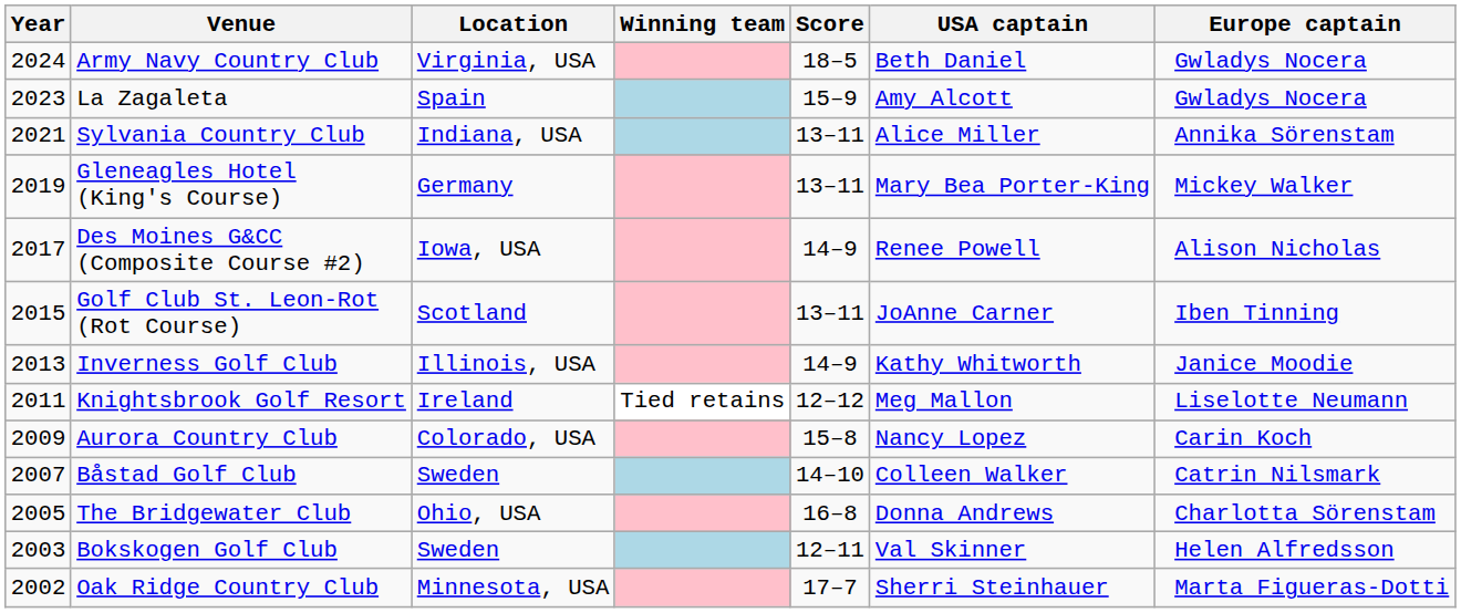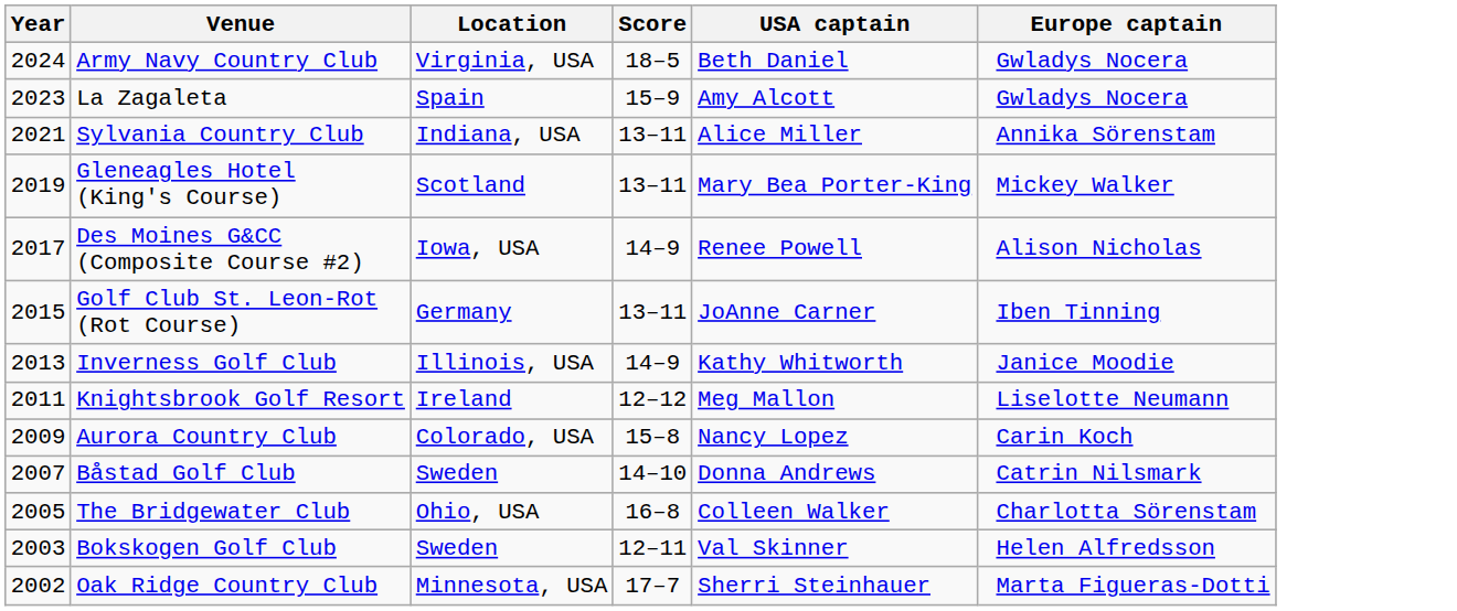- column: Winning team | Tied retains
Gleneagles Hotel (King's Course) | Location: Germany -> Scotland
Golf Club St. Leon-Rot (Rot Course) | Location: Scotland -> Germany
Båstad Golf Club | USA captain: Colleen Walker -> Donna Andrews
The Bridgewater Club | USA captain: Donna Andrews -> Colleen Walker
